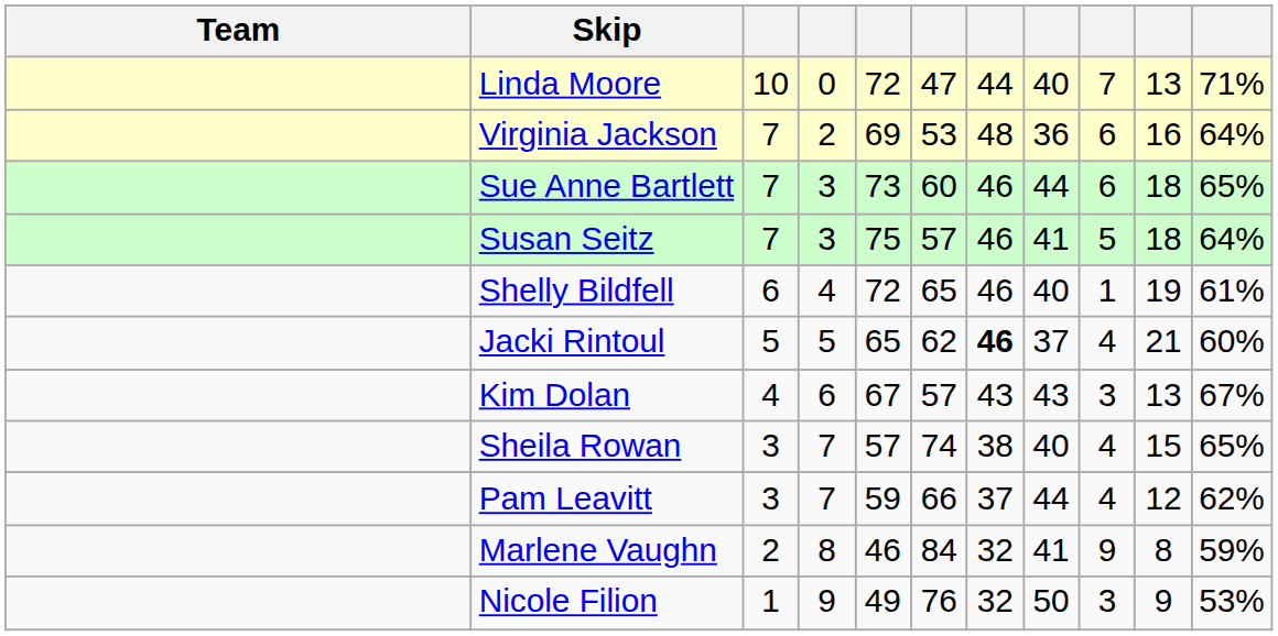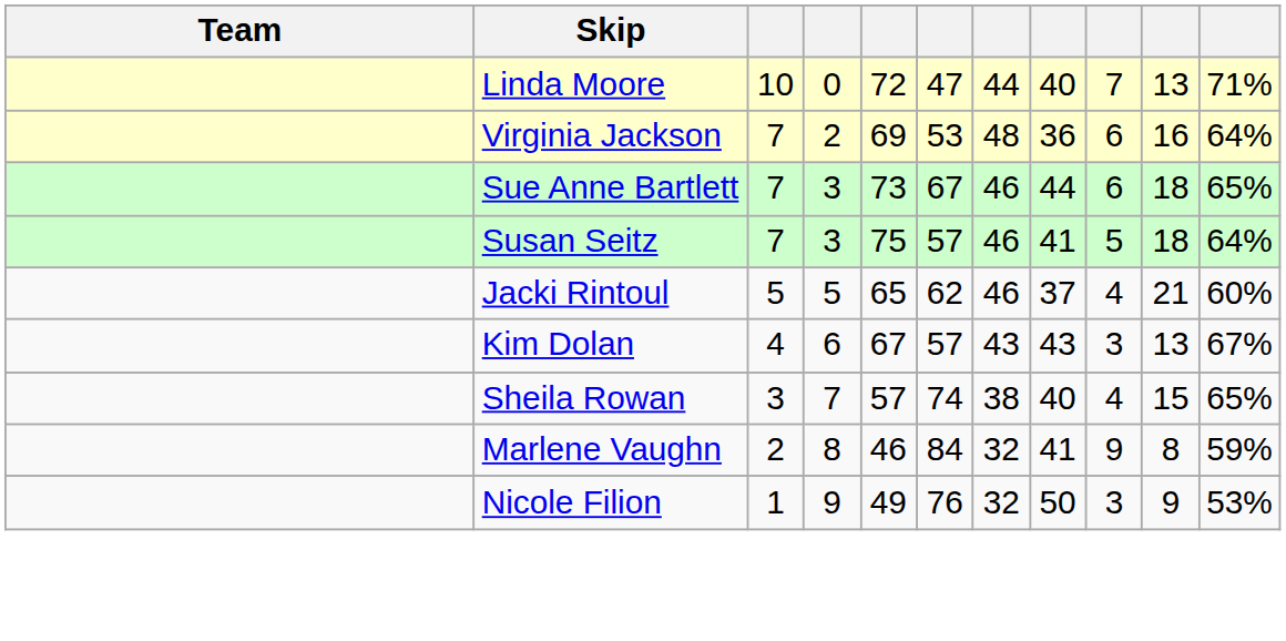Sue Anne Bartlett | column 6: 60 -> 67
- row: Shelly Bildfell | 6 | 4 | 72 | 65 | 46 | 40 | 1 | 19 | 61%
Jacki Rintoul | column 7: bold -> normal
- row: Pam Leavitt | 3 | 7 | 59 | 66 | 37 | 44 | 4 | 12 | 62%
